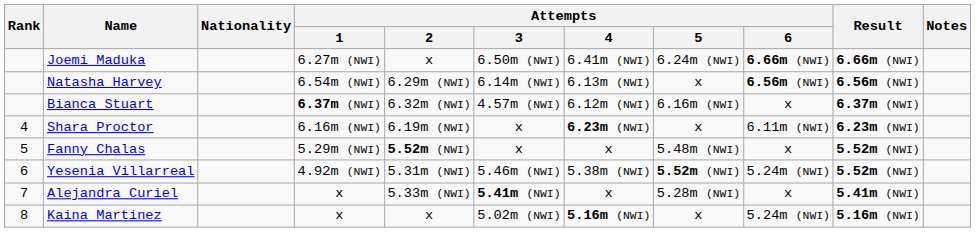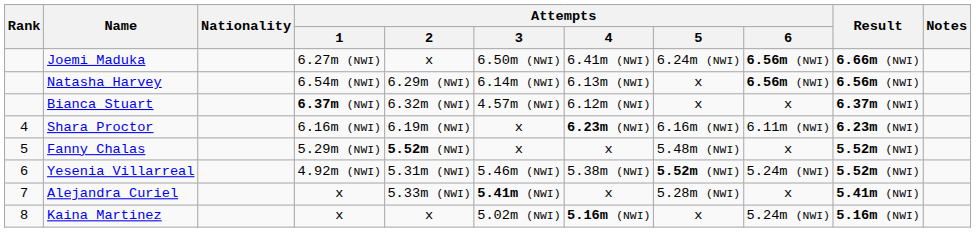Joemi Maduka | Attempts / 6: 6.66m (NWI) -> 6.56m (NWI)
Bianca Stuart | Attempts / 5: 6.16m (NWI) -> x
Shara Proctor | Attempts / 5: x -> 6.16m (NWI)
